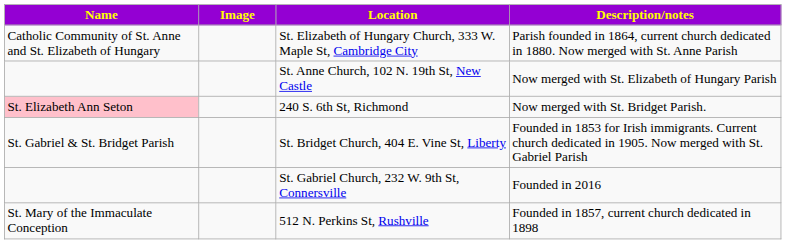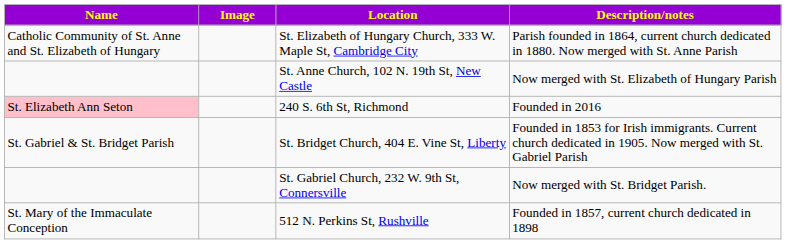240 S. 6th St, Richmond | Description/notes: Now merged with St. Bridget Parish. -> Founded in 2016
St. Gabriel Church, 232 W. 9th St, Connersville | Description/notes: Founded in 2016 -> Now merged with St. Bridget Parish.
